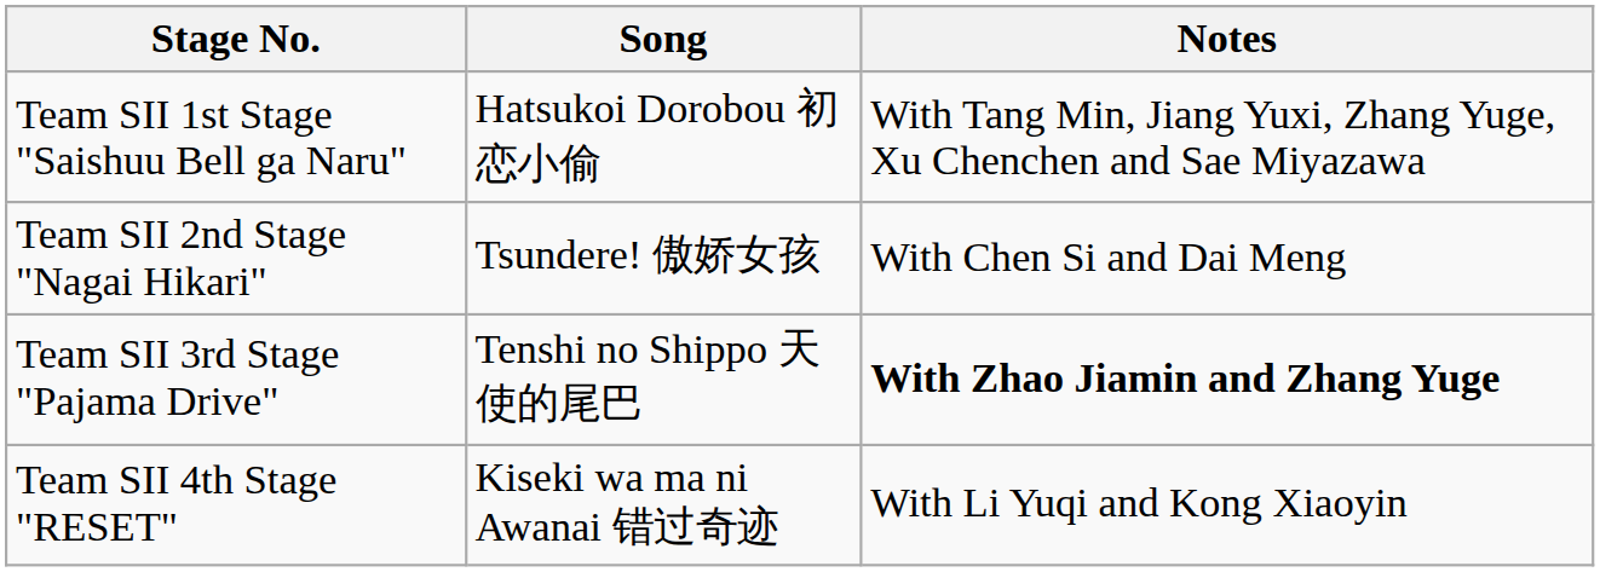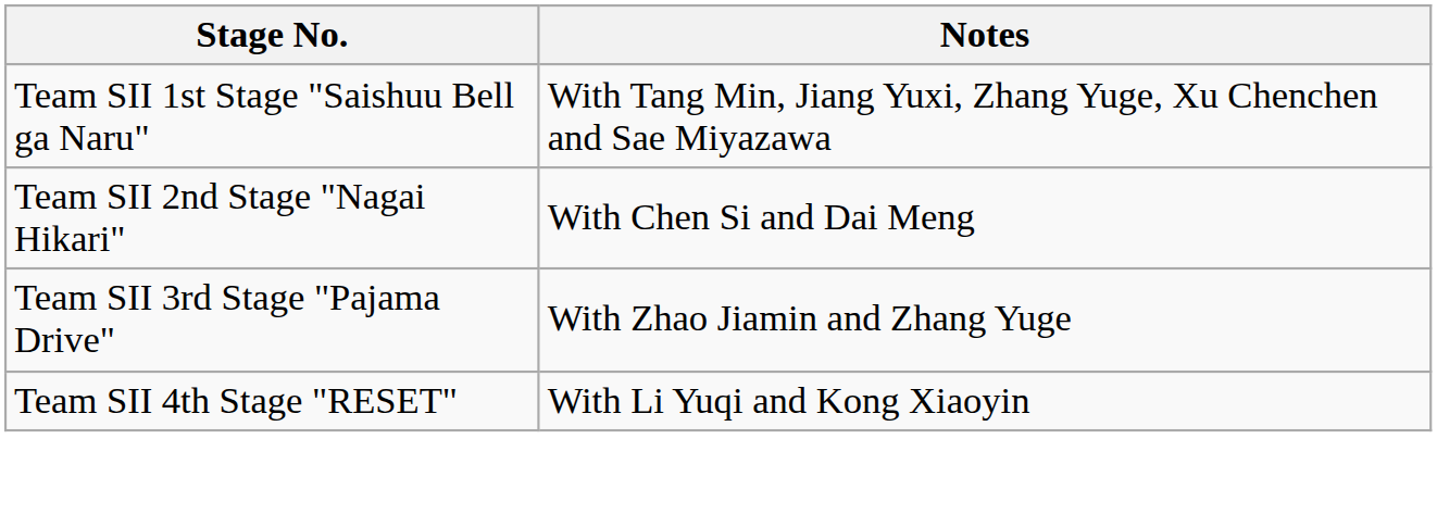- column: Song | Hatsukoi Dorobou 初恋小偷 | Tsundere! 傲娇女孩 | Tenshi no Shippo 天使的尾巴 | Kiseki wa ma ni Awanai 错过奇迹
Team SII 3rd Stage "Pajama Drive" | Notes: bold -> normal
